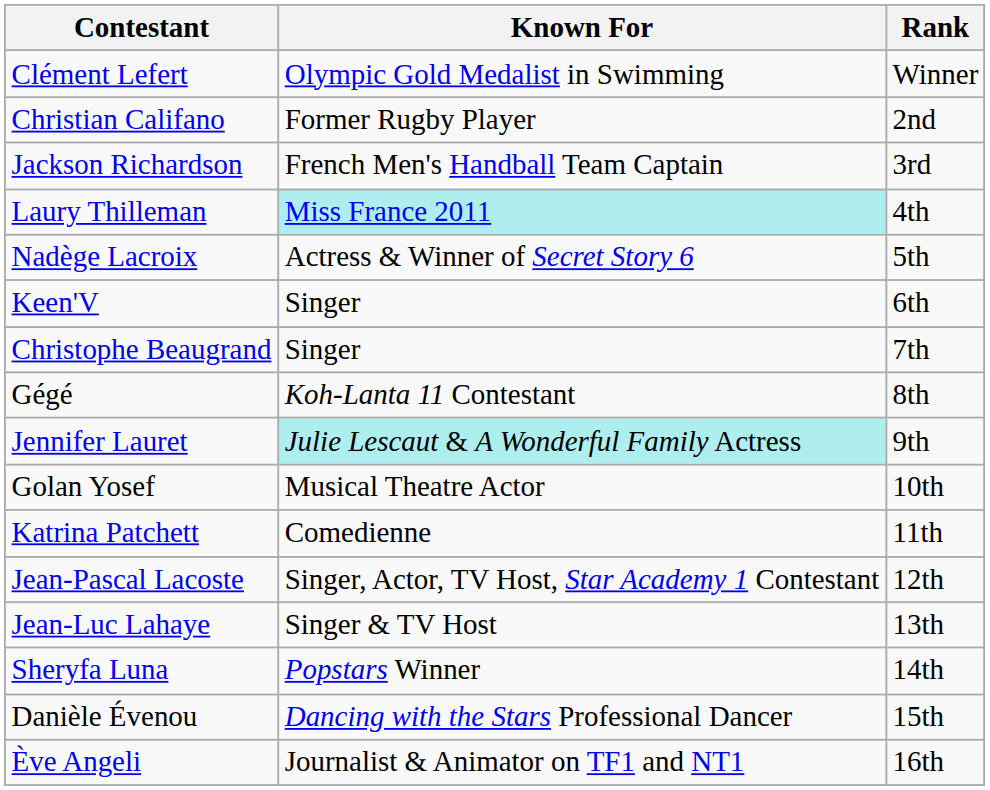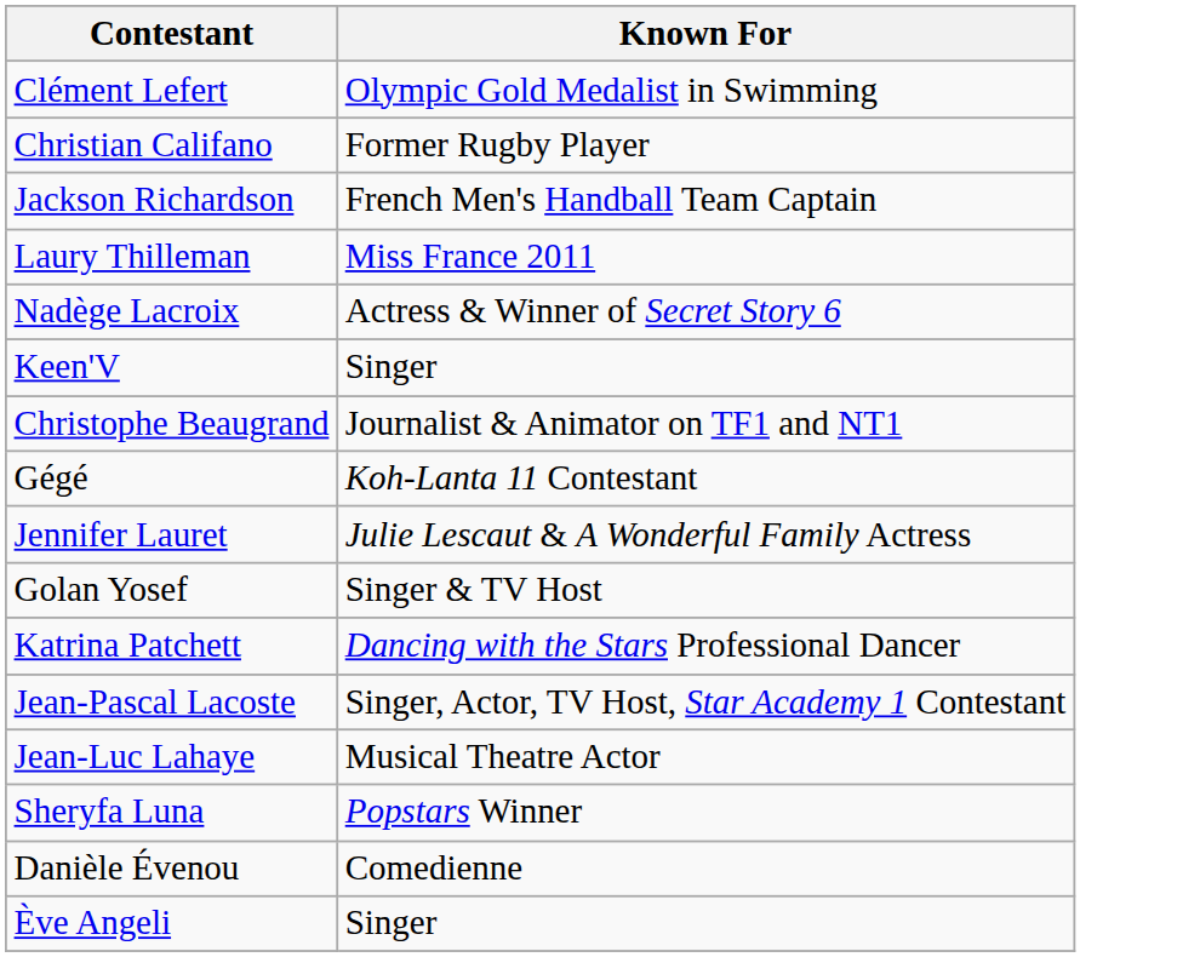- column: Rank | Winner | 2nd | 3rd | 4th | 5th | 6th | 7th | 8th | 9th | 10th | 11th | 12th | 13th | 14th | 15th | 16th
Laury Thilleman | Known For: paleturquoise background -> no background
Christophe Beaugrand | Known For: Singer -> Journalist & Animator on TF1 and NT1
Jennifer Lauret | Known For: paleturquoise background -> no background
Golan Yosef | Known For: Musical Theatre Actor -> Singer & TV Host
Katrina Patchett | Known For: Comedienne -> Dancing with the Stars Professional Dancer
Jean-Luc Lahaye | Known For: Singer & TV Host -> Musical Theatre Actor
Danièle Évenou | Known For: Dancing with the Stars Professional Dancer -> Comedienne
Ève Angeli | Known For: Journalist & Animator on TF1 and NT1 -> Singer
